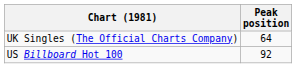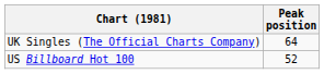US Billboard Hot 100 | Peak position: 92 -> 52
